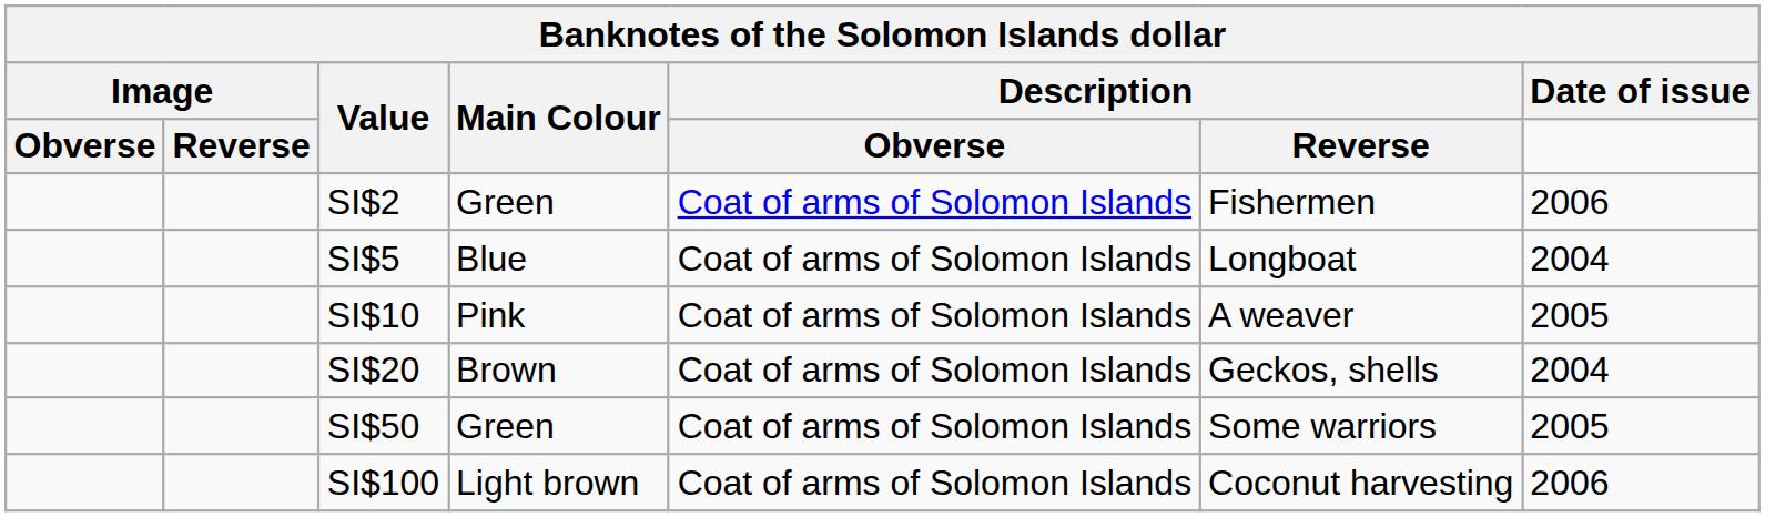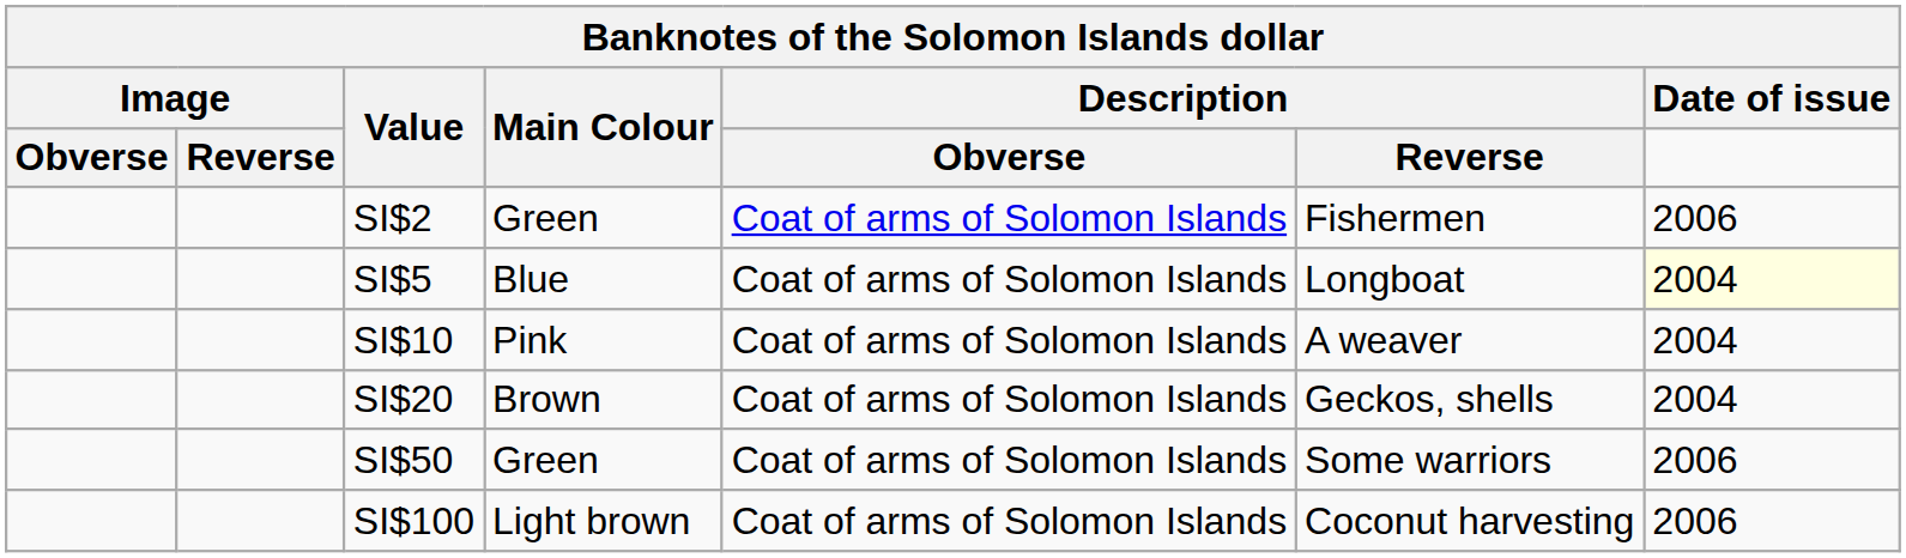SI$5 | column 7: no background -> lightyellow background
SI$10 | column 7: 2005 -> 2004
SI$50 | column 7: 2005 -> 2006
